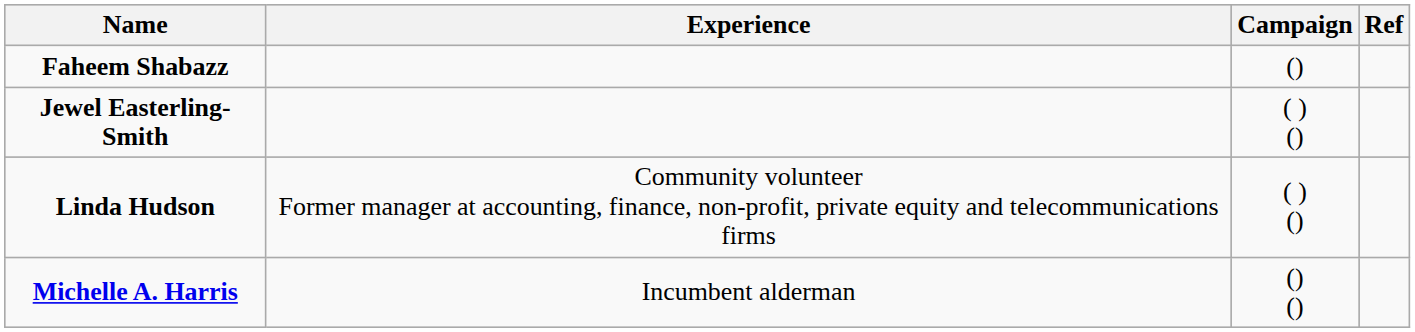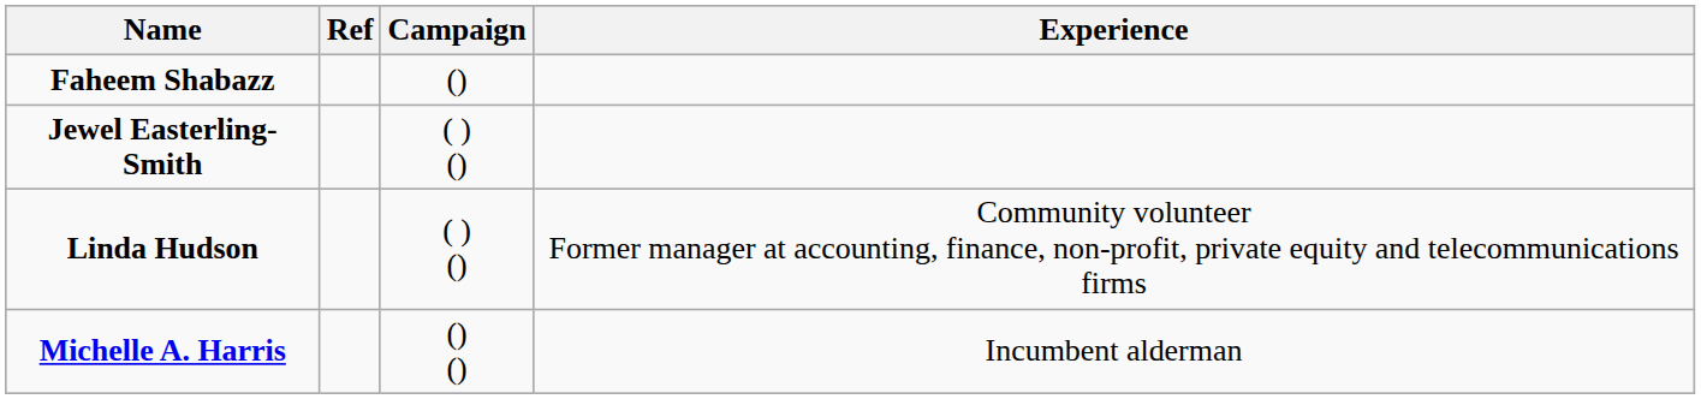columns swapped: Experience <-> Ref
